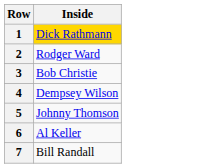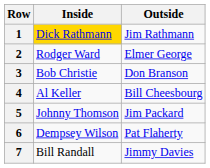+ column: Outside | Jim Rathmann | Elmer George | Don Branson | Bill Cheesbourg | Jim Packard | Pat Flaherty | Jimmy Davies
4 | Inside: Dempsey Wilson -> Al Keller
6 | Inside: Al Keller -> Dempsey Wilson
